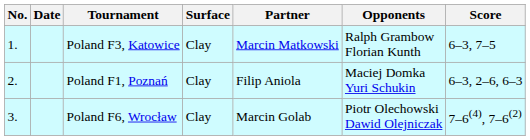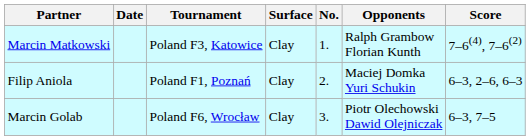columns swapped: No. <-> Partner
Poland F3, Katowice | Score: 6–3, 7–5 -> 7–6(4), 7–6(2)
Poland F6, Wrocław | Score: 7–6(4), 7–6(2) -> 6–3, 7–5
